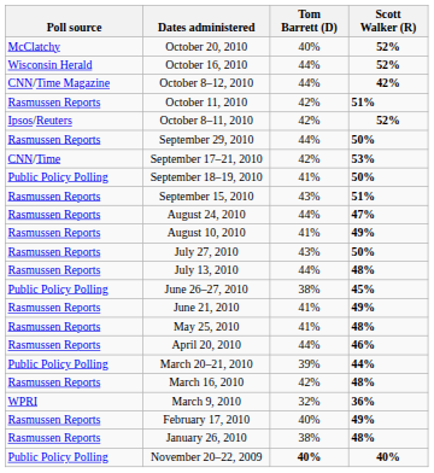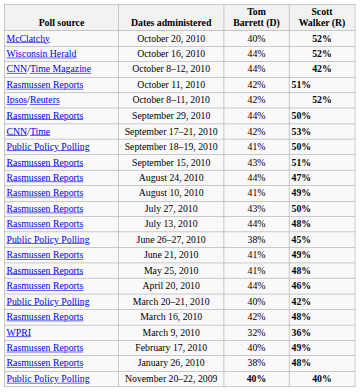March 20–21, 2010 | Tom Barrett (D): 39% -> 40%
March 20–21, 2010 | Scott Walker (R): 44% -> 42%
